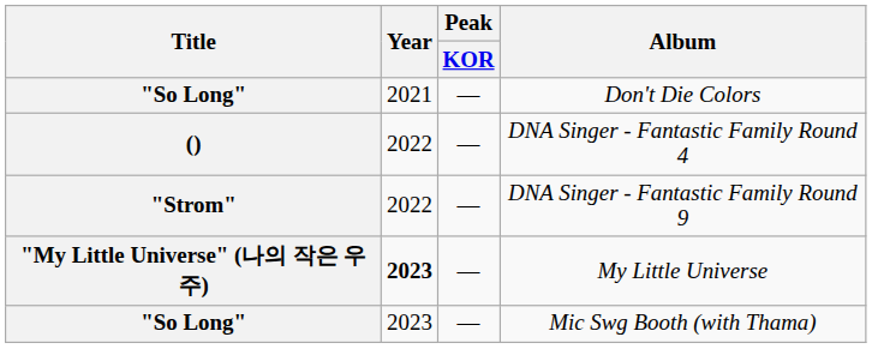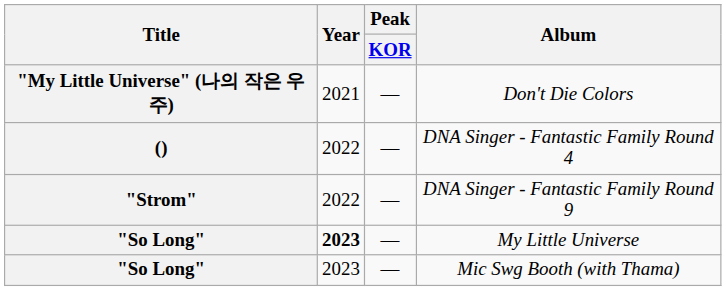Don't Die Colors | Title: "So Long" -> "My Little Universe" (나의 작은 우주)
My Little Universe | Title: "My Little Universe" (나의 작은 우주) -> "So Long"
